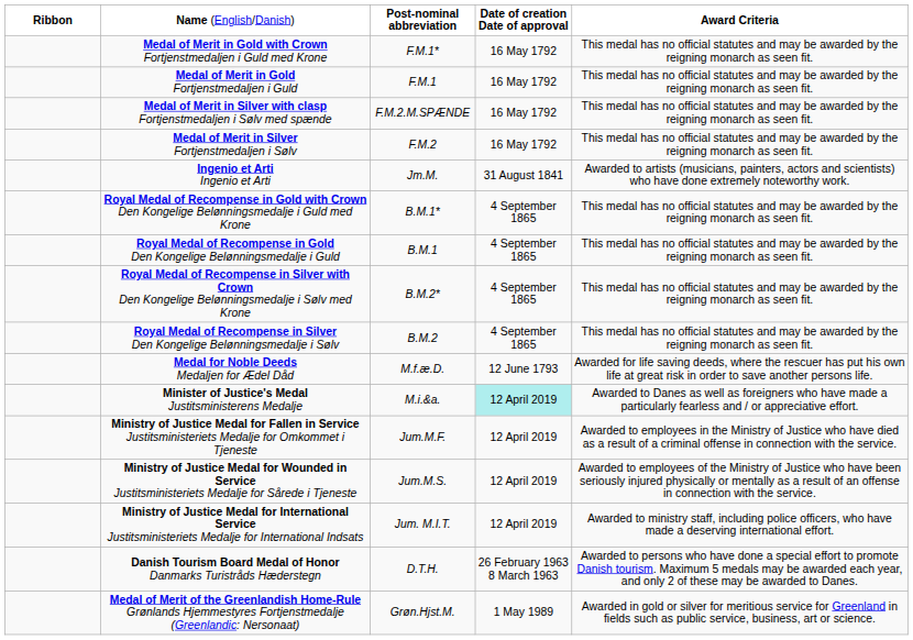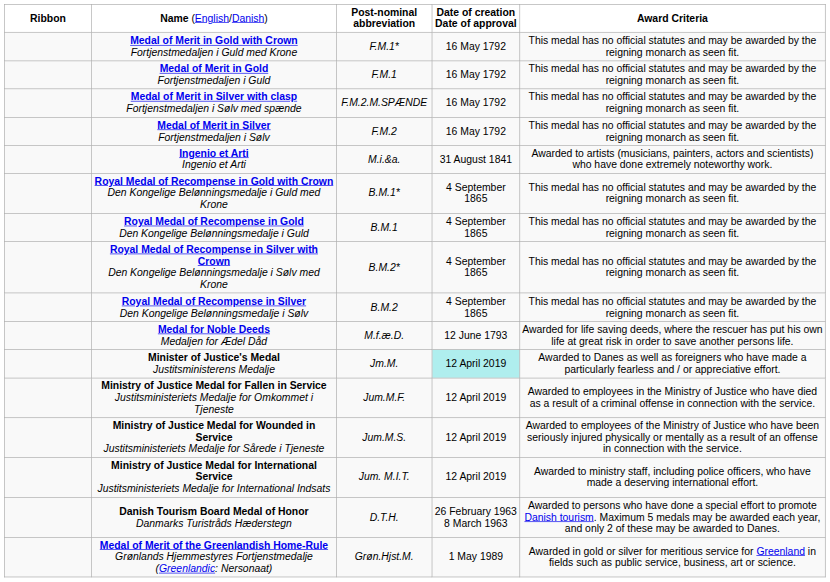Ingenio et Arti Ingenio et Arti | column 3: Jm.M. -> M.i.&a.
Minister of Justice's Medal Justitsministerens Medalje | column 3: M.i.&a. -> Jm.M.
